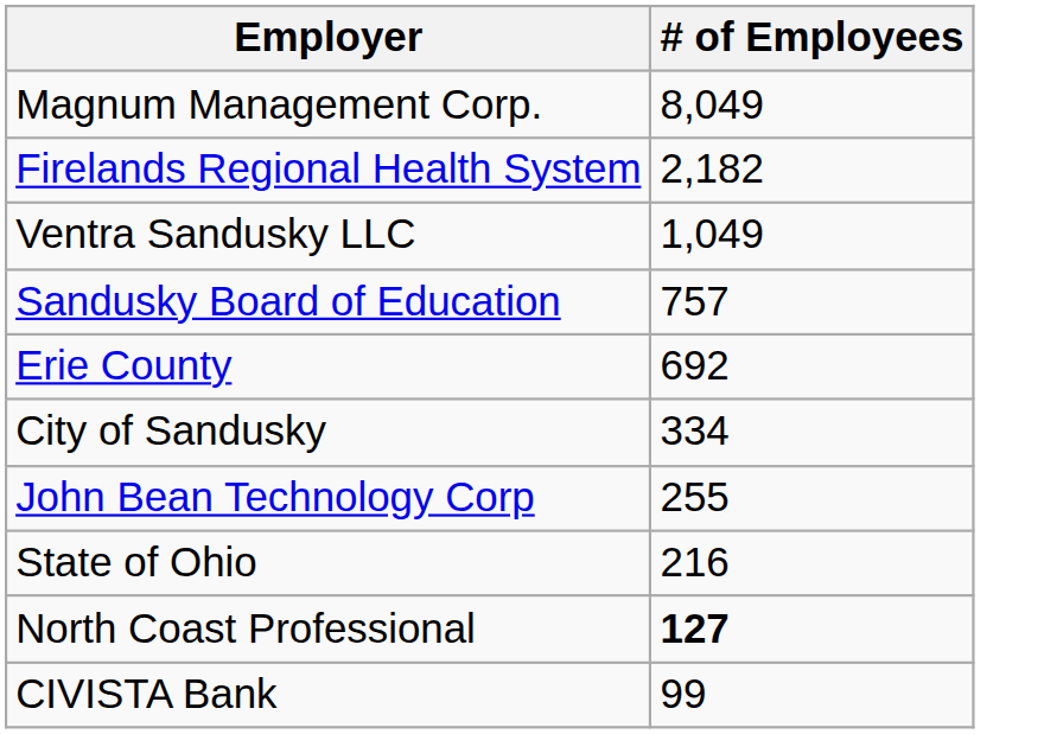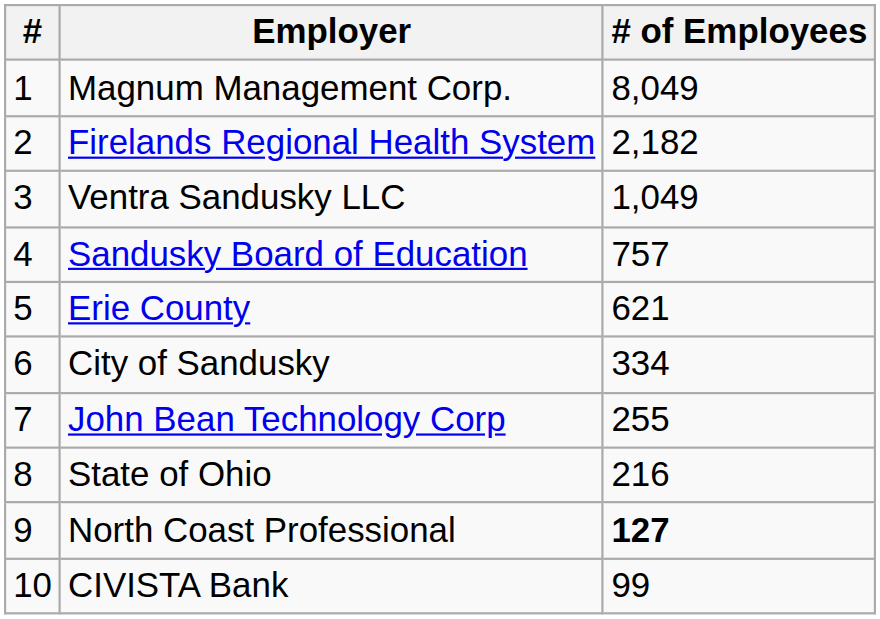+ column: # | 1 | 2 | 3 | 4 | 5 | 6 | 7 | 8 | 9 | 10
Erie County | # of Employees: 692 -> 621
